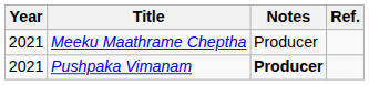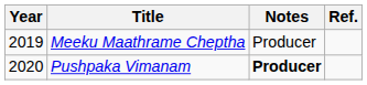Meeku Maathrame Cheptha | Year: 2021 -> 2019
Pushpaka Vimanam | Year: 2021 -> 2020
